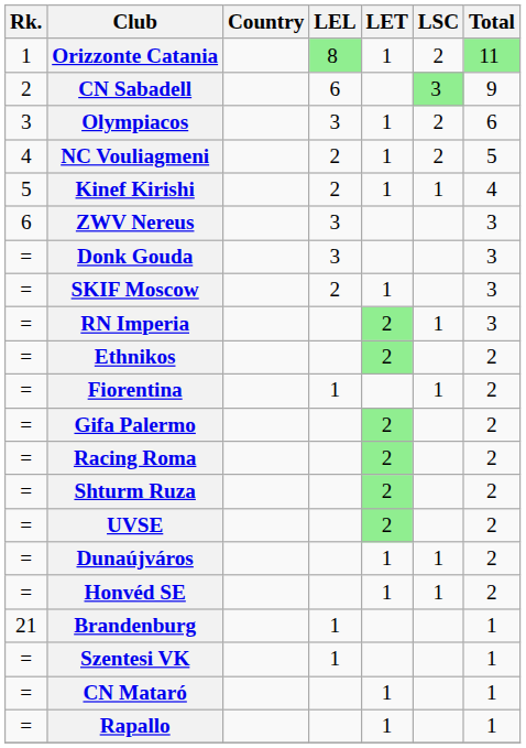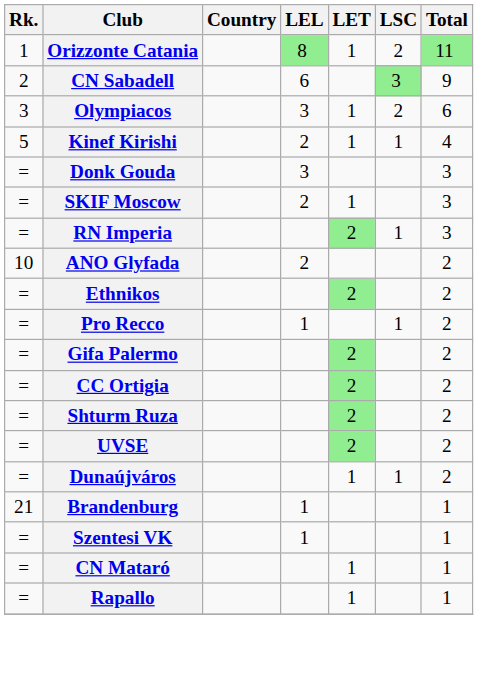- row: 4 | NC Vouliagmeni | 2 | 1 | 2 | 5
- row: 6 | ZWV Nereus | 3 | 3
+ row: 10 | ANO Glyfada | 2 | 2
- row: = | Fiorentina | 1 | 1 | 2
+ row: = | Pro Recco | 1 | 1 | 2
+ row: = | CC Ortigia | 2 | 2
- row: = | Racing Roma | 2 | 2
- row: = | Honvéd SE | 1 | 1 | 2
